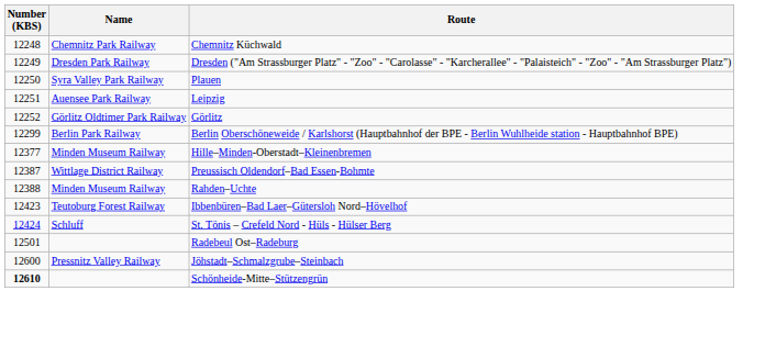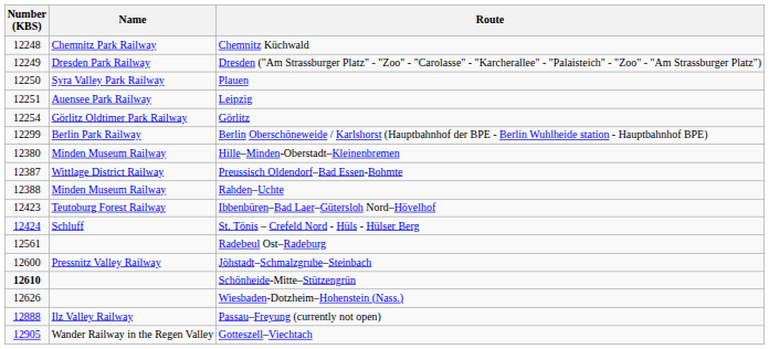Görlitz | Number (KBS): 12252 -> 12254
Hille–Minden-Oberstadt–Kleinenbremen | Number (KBS): 12377 -> 12380
Radebeul Ost–Radeburg | Number (KBS): 12501 -> 12561
+ row: 12626 | Wiesbaden-Dotzheim–Hohenstein (Nass.)
+ row: 12888 | Ilz Valley Railway | Passau–Freyung (currently not open)
+ row: 12905 | Wander Railway in the Regen Valley | Gotteszell–Viechtach
